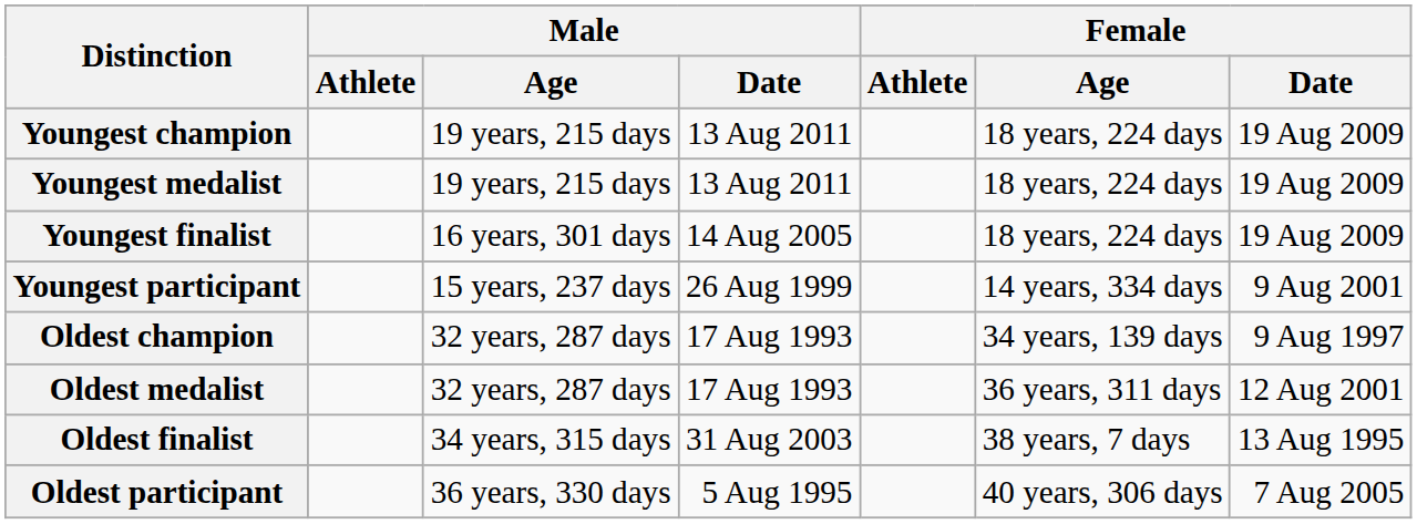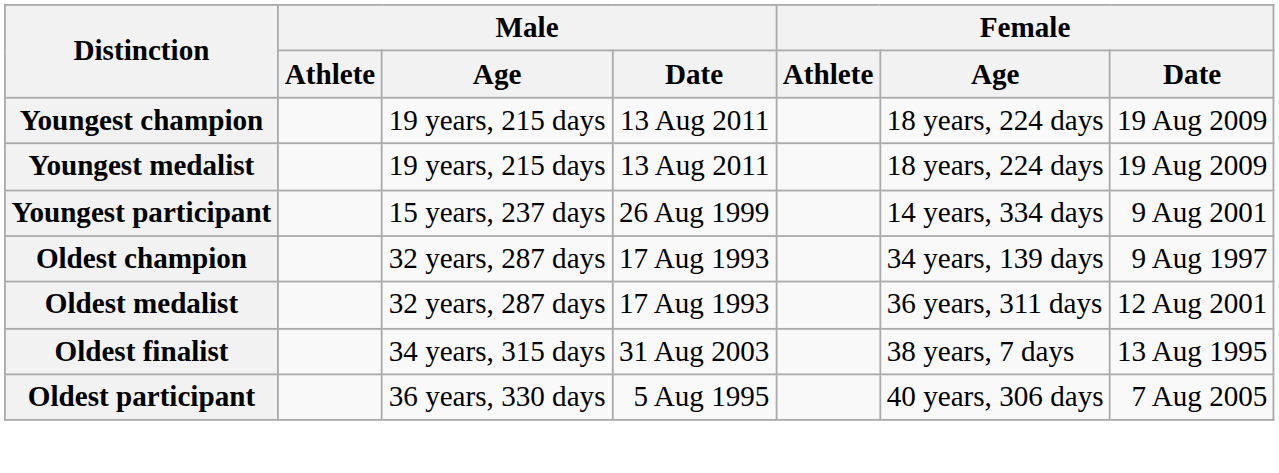- row: Youngest finalist | 16 years, 301 days | 14 Aug 2005 | 18 years, 224 days | 19 Aug 2009
